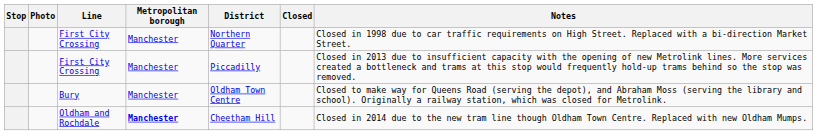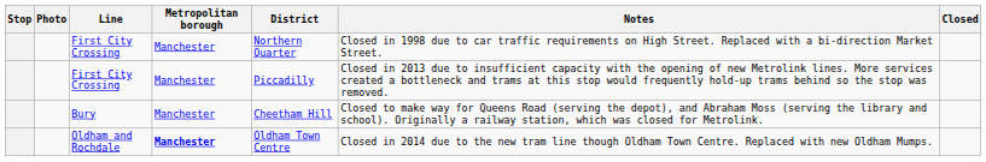columns swapped: Closed <-> Notes
Bury | District: Oldham Town Centre -> Cheetham Hill
Oldham and Rochdale | District: Cheetham Hill -> Oldham Town Centre
